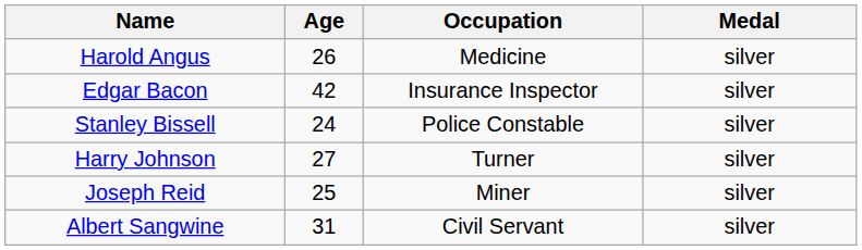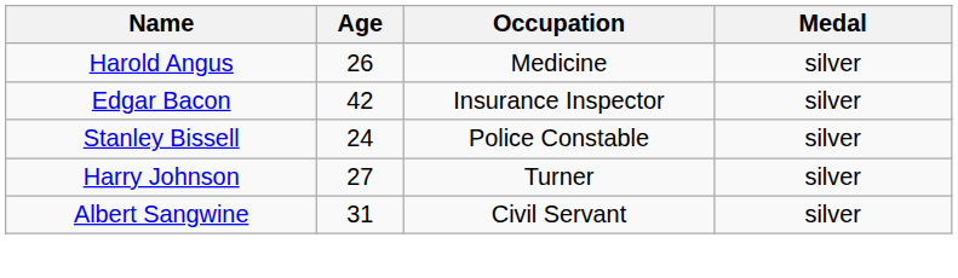- row: Joseph Reid | 25 | Miner | silver
